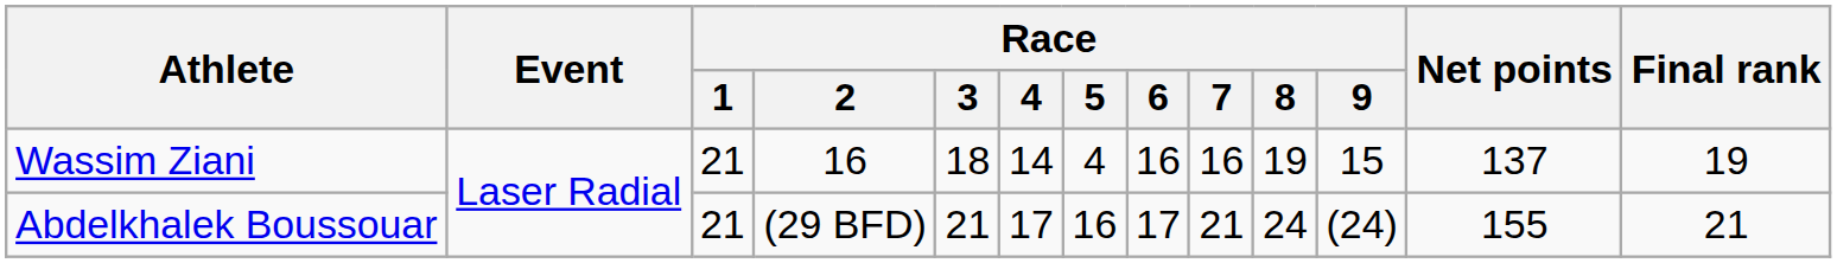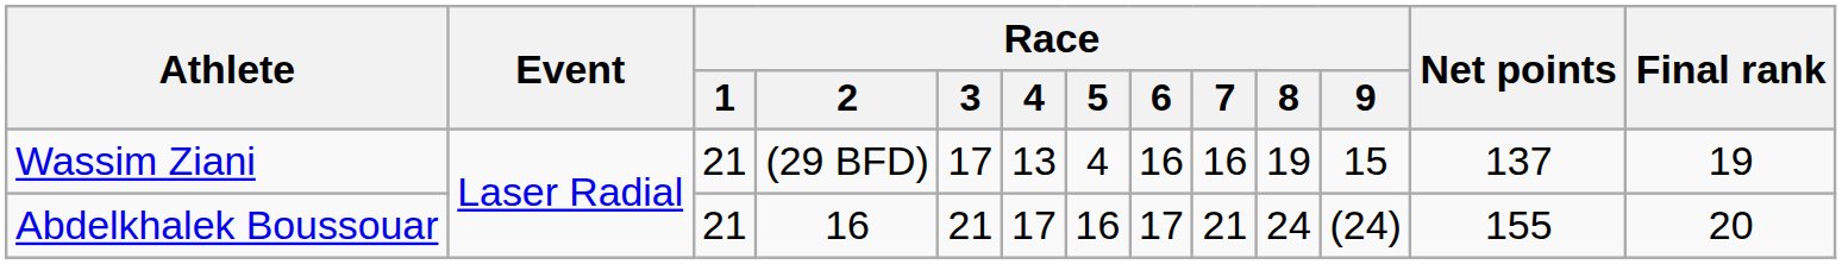Wassim Ziani | Race / 2: 16 -> (29 BFD)
Wassim Ziani | Race / 3: 18 -> 17
Wassim Ziani | Race / 4: 14 -> 13
Abdelkhalek Boussouar | Race / 2: (29 BFD) -> 16
Abdelkhalek Boussouar | Final rank: 21 -> 20
